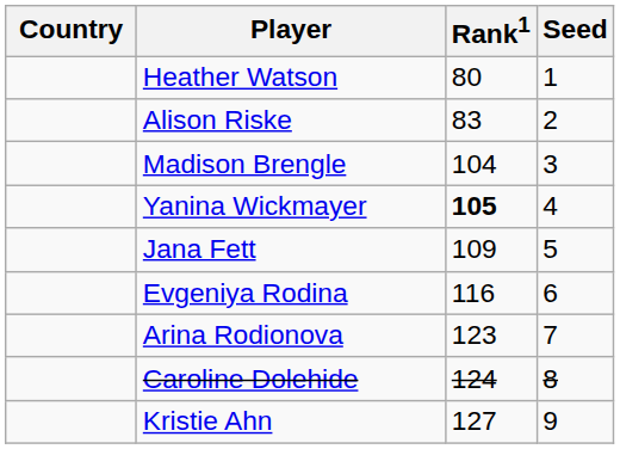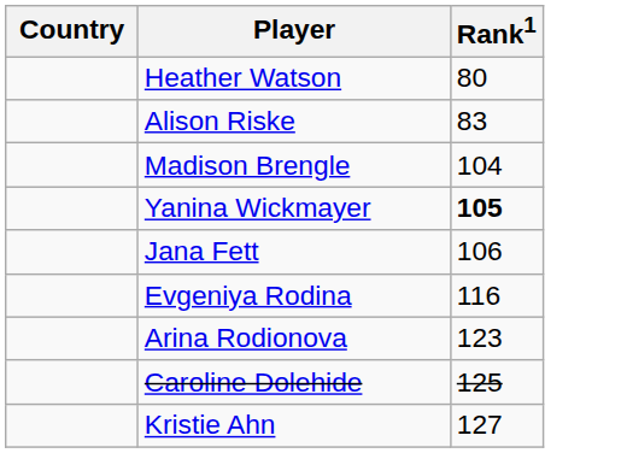- column: Seed | 1 | 2 | 3 | 4 | 5 | 6 | 7 | 8 | 9
Jana Fett | Rank1: 109 -> 106
Caroline Dolehide | Rank1: 124 -> 125
